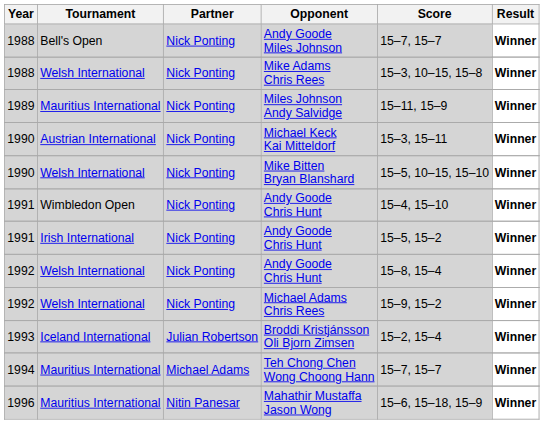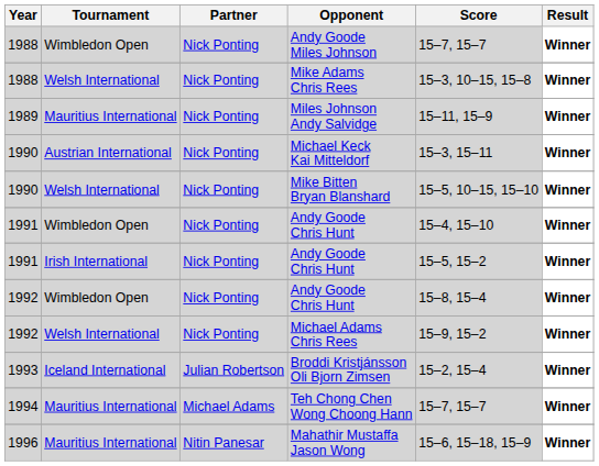Andy Goode Miles Johnson | Tournament: Bell's Open -> Wimbledon Open
1992 / Andy Goode Chris Hunt | Tournament: Welsh International -> Wimbledon Open
